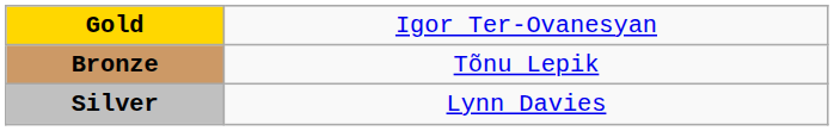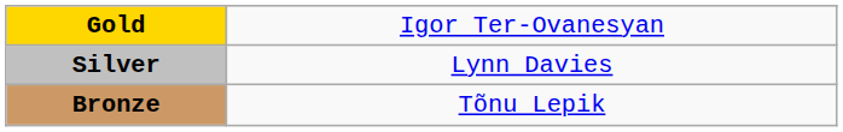rows swapped: Silver <-> Bronze
